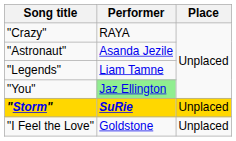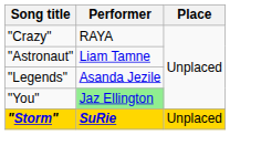"Astronaut" | Performer: Asanda Jezile -> Liam Tamne
"Legends" | Performer: Liam Tamne -> Asanda Jezile
- row: "I Feel the Love" | Goldstone | Unplaced
